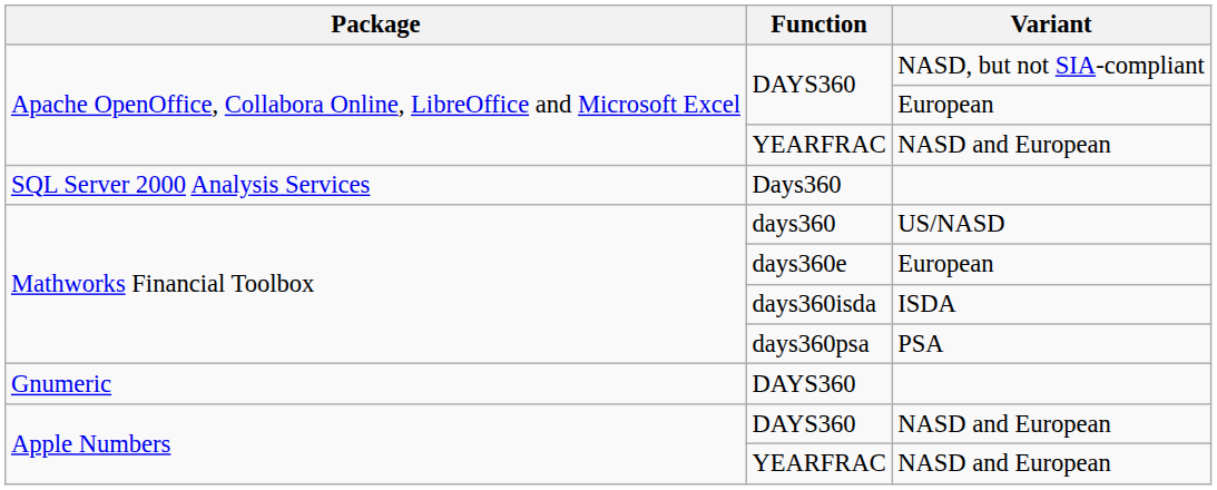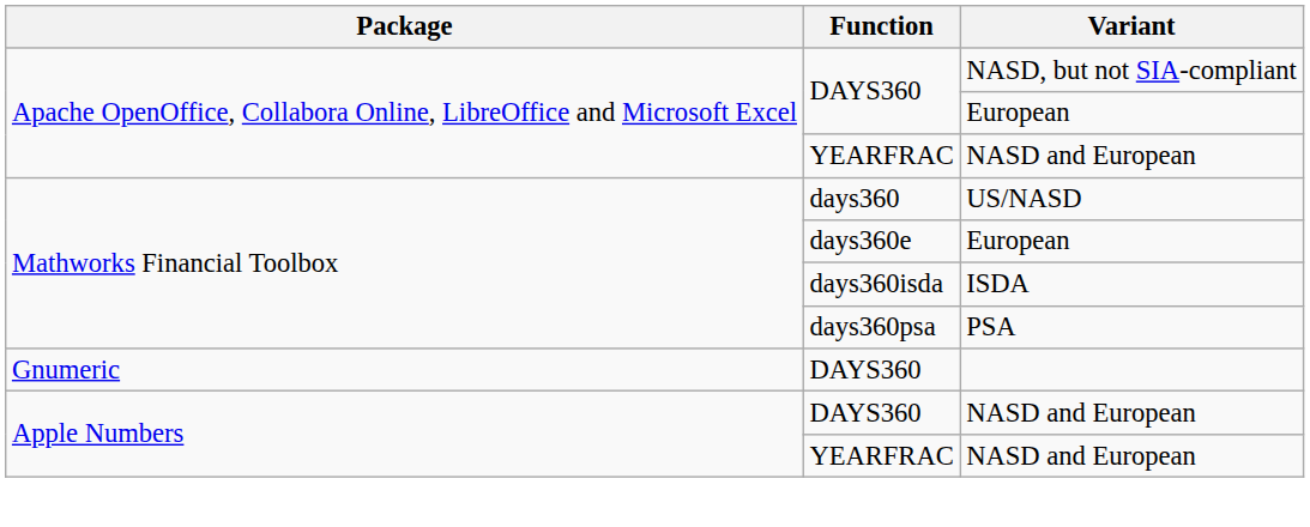- row: SQL Server 2000 Analysis Services | Days360
